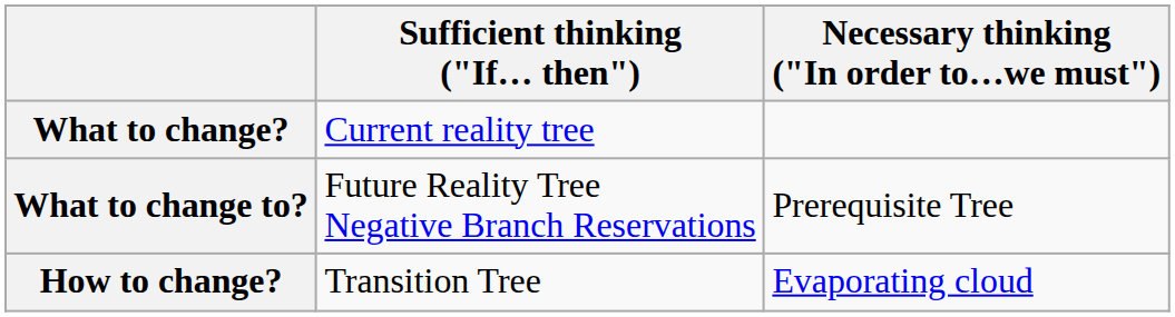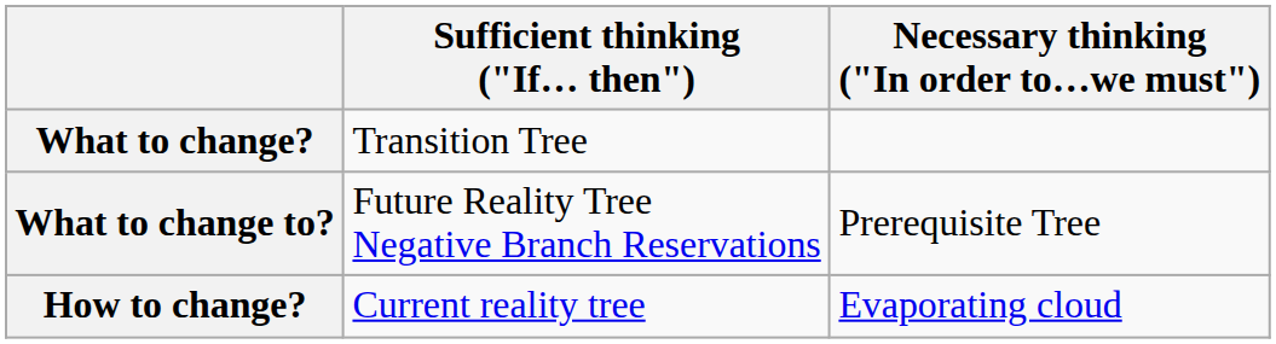What to change? | Sufficient thinking ("If… then"): Current reality tree -> Transition Tree
How to change? | Sufficient thinking ("If… then"): Transition Tree -> Current reality tree
